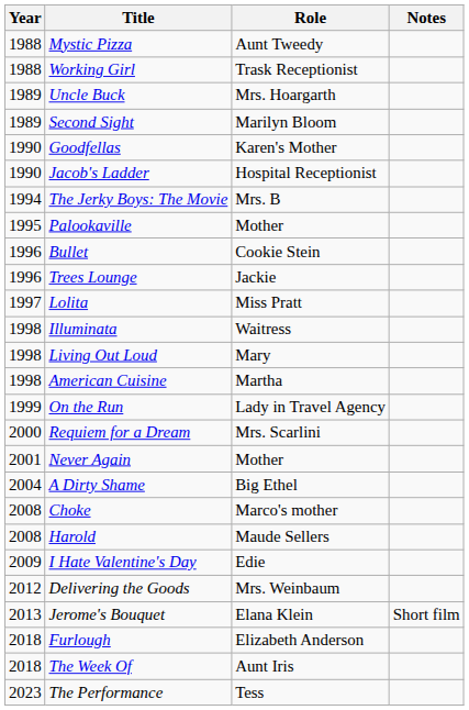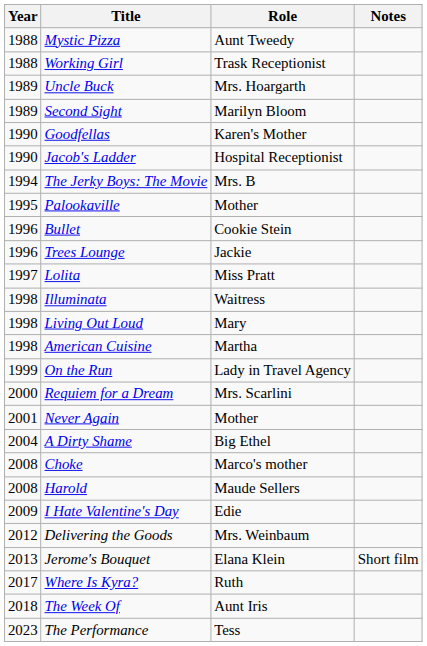+ row: 2017 | Where Is Kyra? | Ruth
- row: 2018 | Furlough | Elizabeth Anderson
